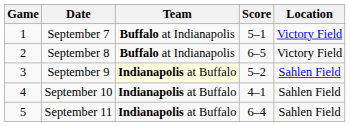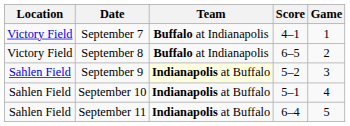columns swapped: Game <-> Location
September 7 | Score: 5–1 -> 4–1
September 10 | Score: 4–1 -> 5–1
